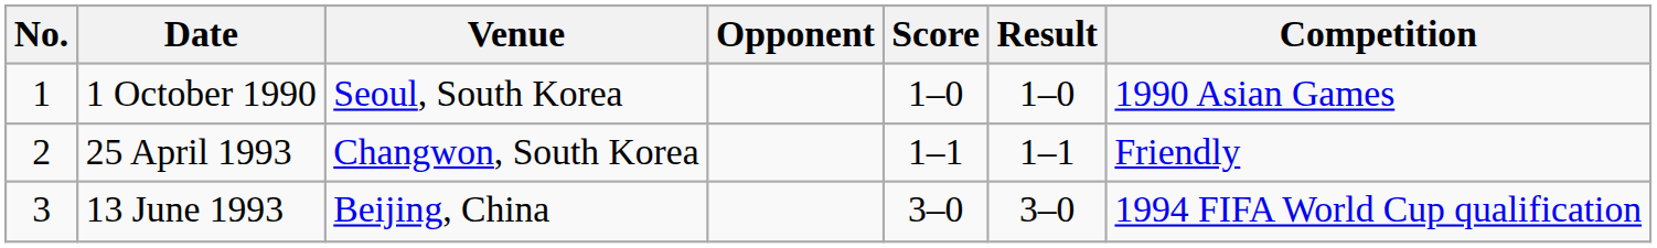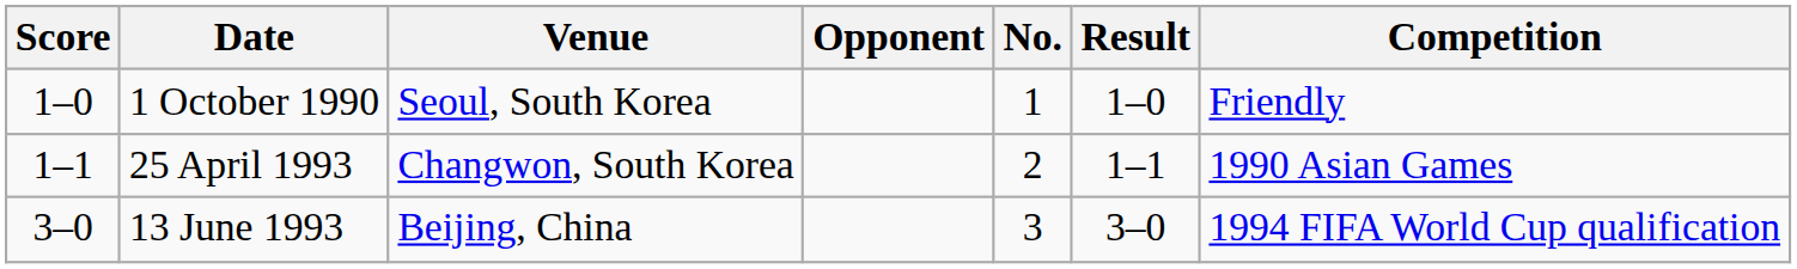columns swapped: No. <-> Score
1 October 1990 | Competition: 1990 Asian Games -> Friendly
25 April 1993 | Competition: Friendly -> 1990 Asian Games
